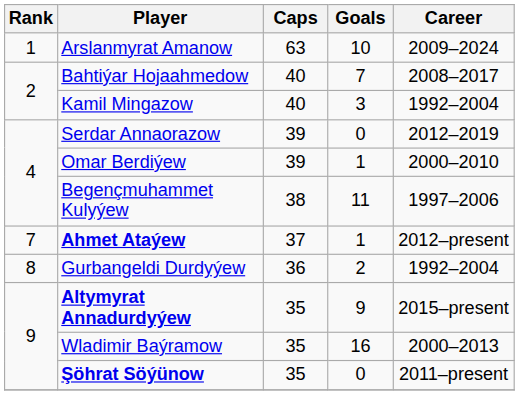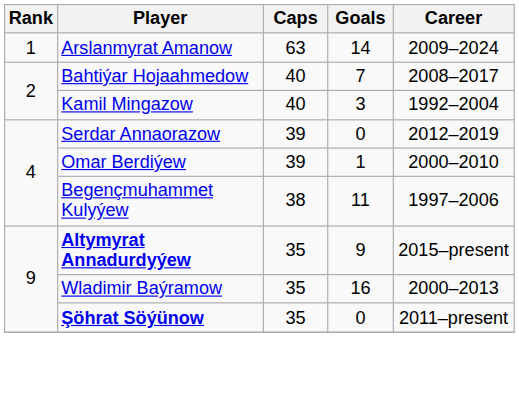Arslanmyrat Amanow | Goals: 10 -> 14
- row: 7 | Ahmet Ataýew | 37 | 1 | 2012–present
- row: 8 | Gurbangeldi Durdyýew | 36 | 2 | 1992–2004
